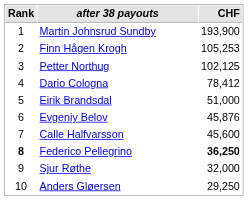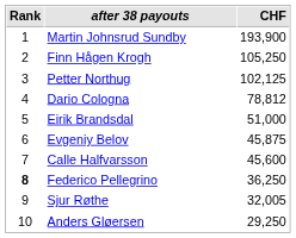Finn Hågen Krogh | CHF: 105,253 -> 105,250
Dario Cologna | CHF: 78,412 -> 78,812
Evgeniy Belov | CHF: 45,876 -> 45,875
Federico Pellegrino | CHF: bold -> normal
Sjur Røthe | CHF: 32,000 -> 32,005
